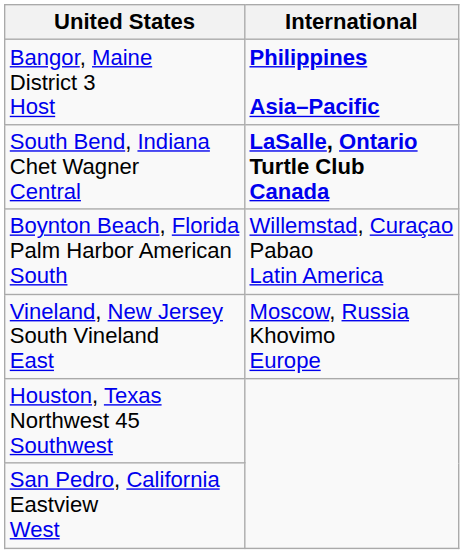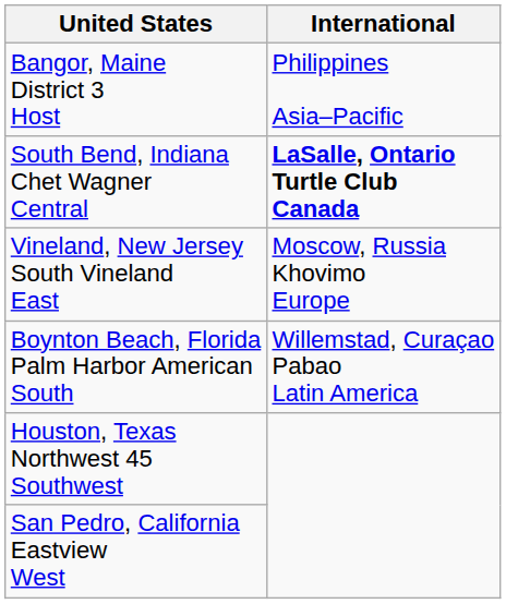Bangor, Maine District 3 Host | International: bold -> normal
rows swapped: Vineland, New Jersey South Vineland East <-> Boynton Beach, Florida Palm Harbor American South
